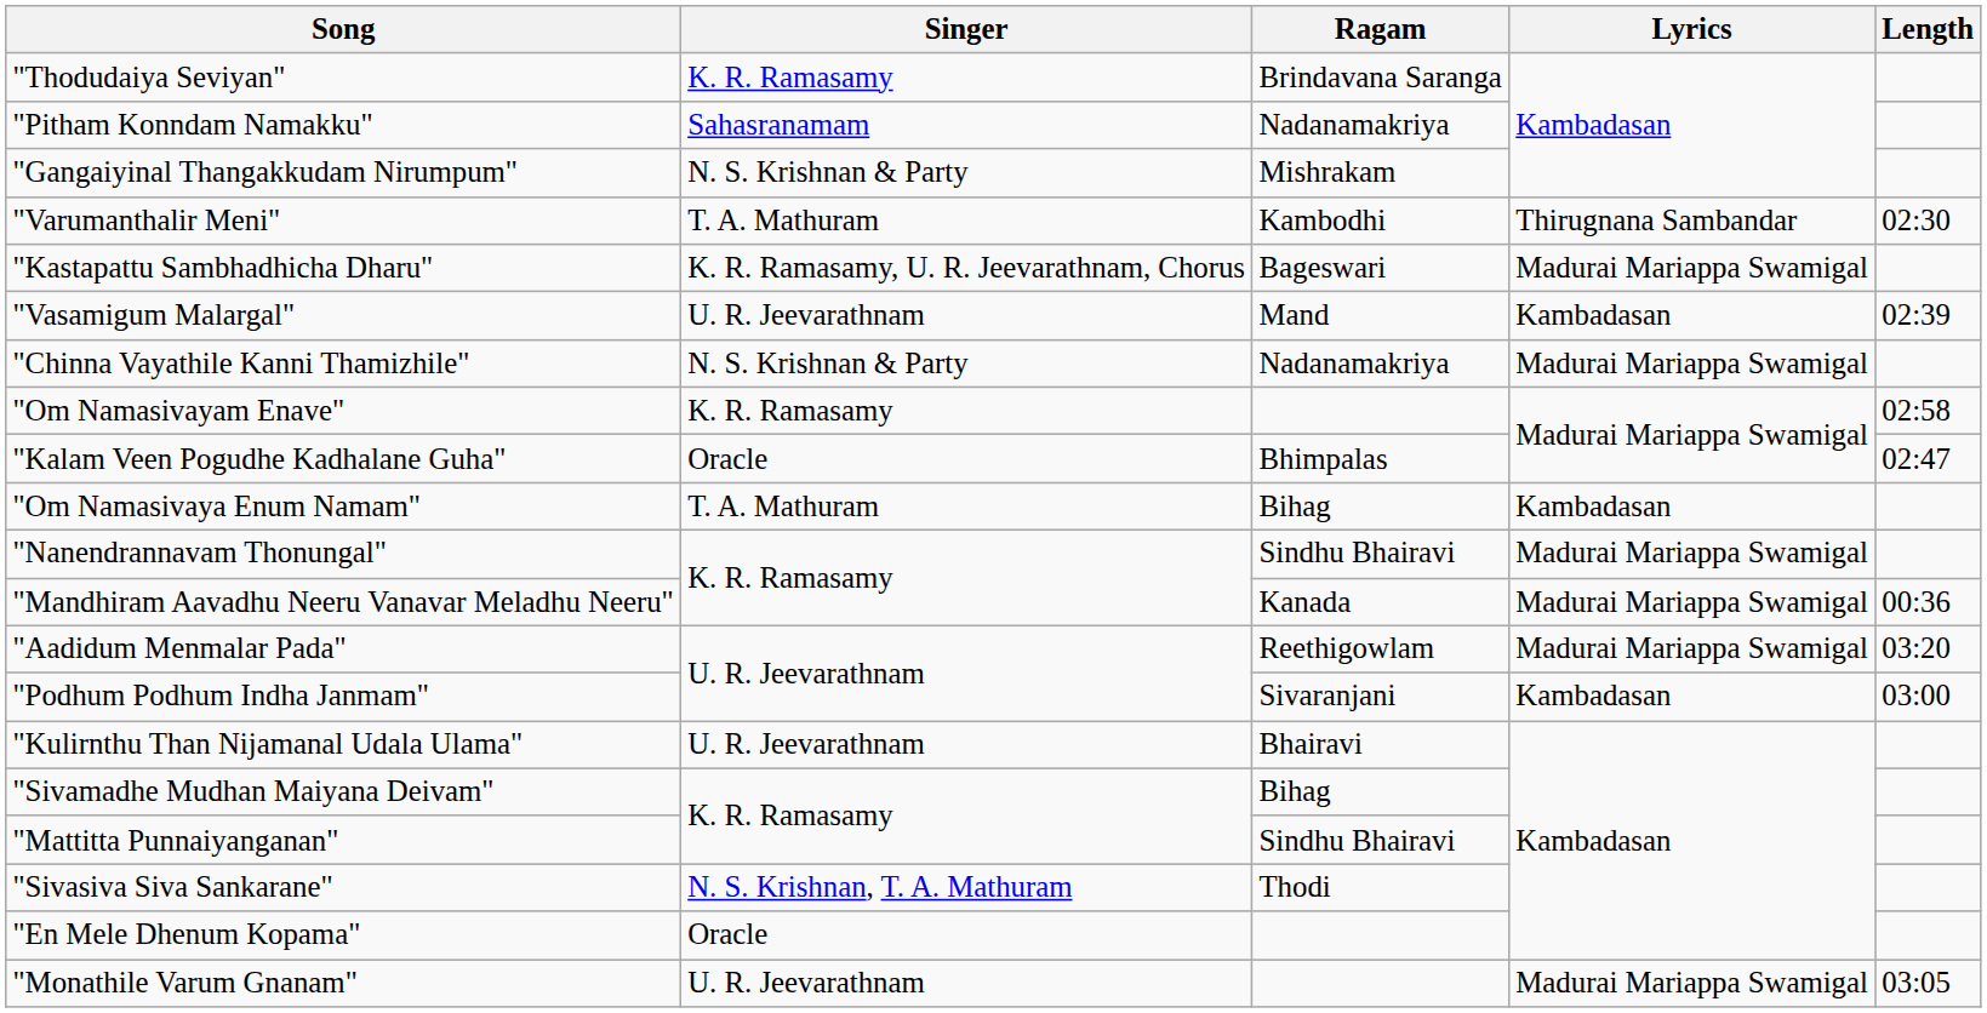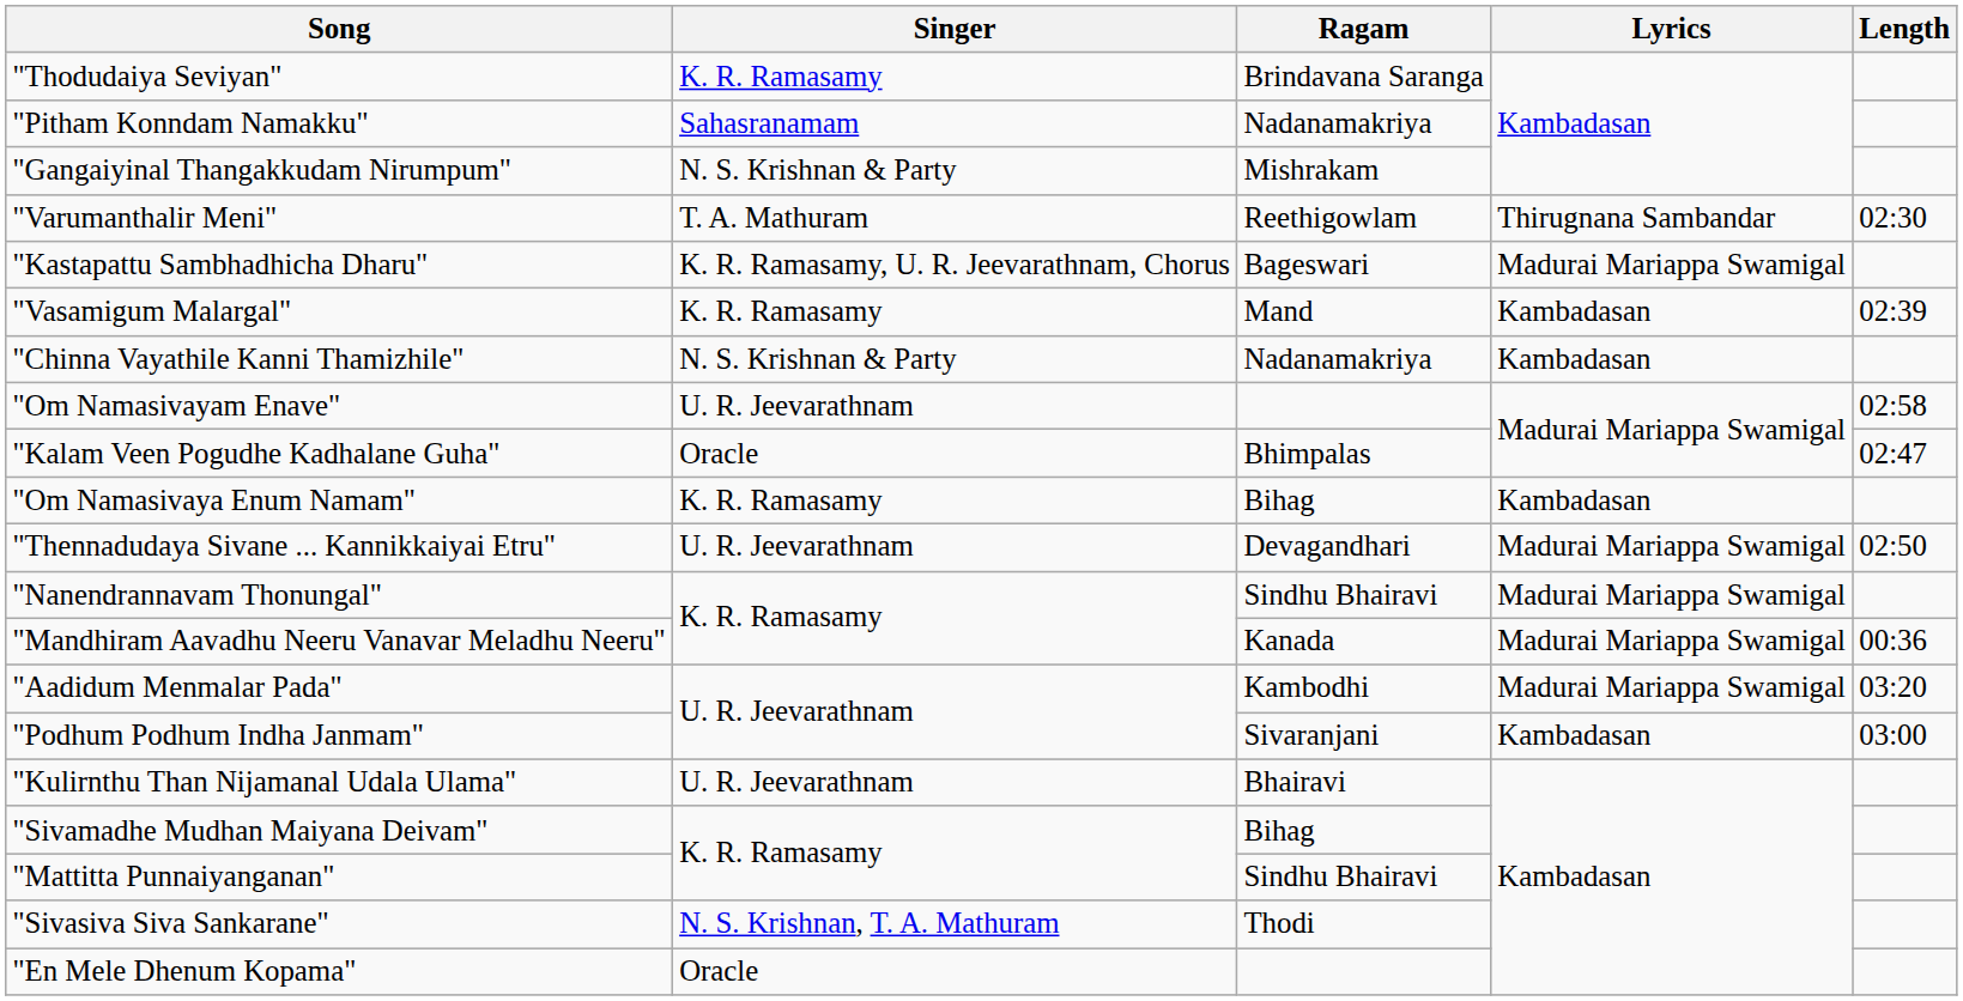"Varumanthalir Meni" | Ragam: Kambodhi -> Reethigowlam
"Vasamigum Malargal" | Singer: U. R. Jeevarathnam -> K. R. Ramasamy
"Chinna Vayathile Kanni Thamizhile" | Lyrics: Madurai Mariappa Swamigal -> Kambadasan
"Om Namasivayam Enave" | Singer: K. R. Ramasamy -> U. R. Jeevarathnam
"Om Namasivaya Enum Namam" | Singer: T. A. Mathuram -> K. R. Ramasamy
+ row: "Thennadudaya Sivane ... Kannikkaiyai Etru" | U. R. Jeevarathnam | Devagandhari | Madurai Mariappa Swamigal | 02:50
"Aadidum Menmalar Pada" | Ragam: Reethigowlam -> Kambodhi
- row: "Monathile Varum Gnanam" | U. R. Jeevarathnam | Madurai Mariappa Swamigal | 03:05
